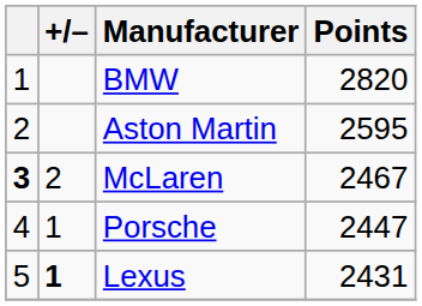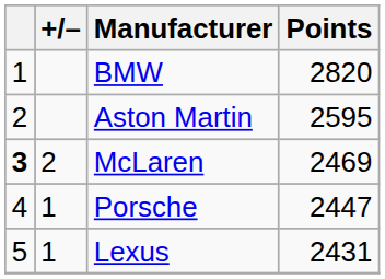McLaren | Points: 2467 -> 2469
Lexus | +/–: bold -> normal
